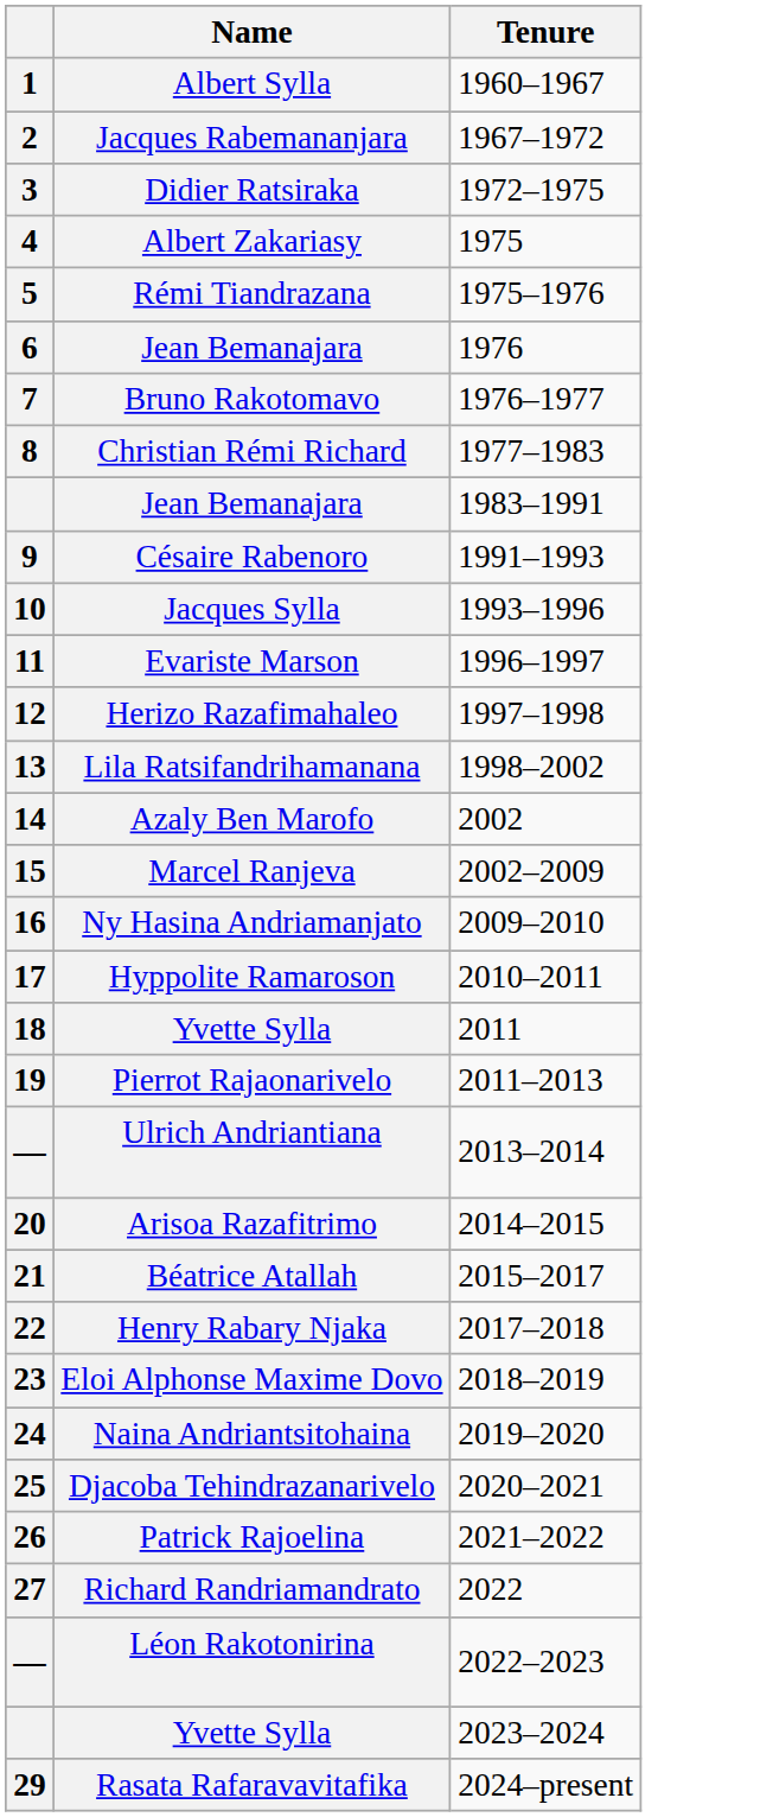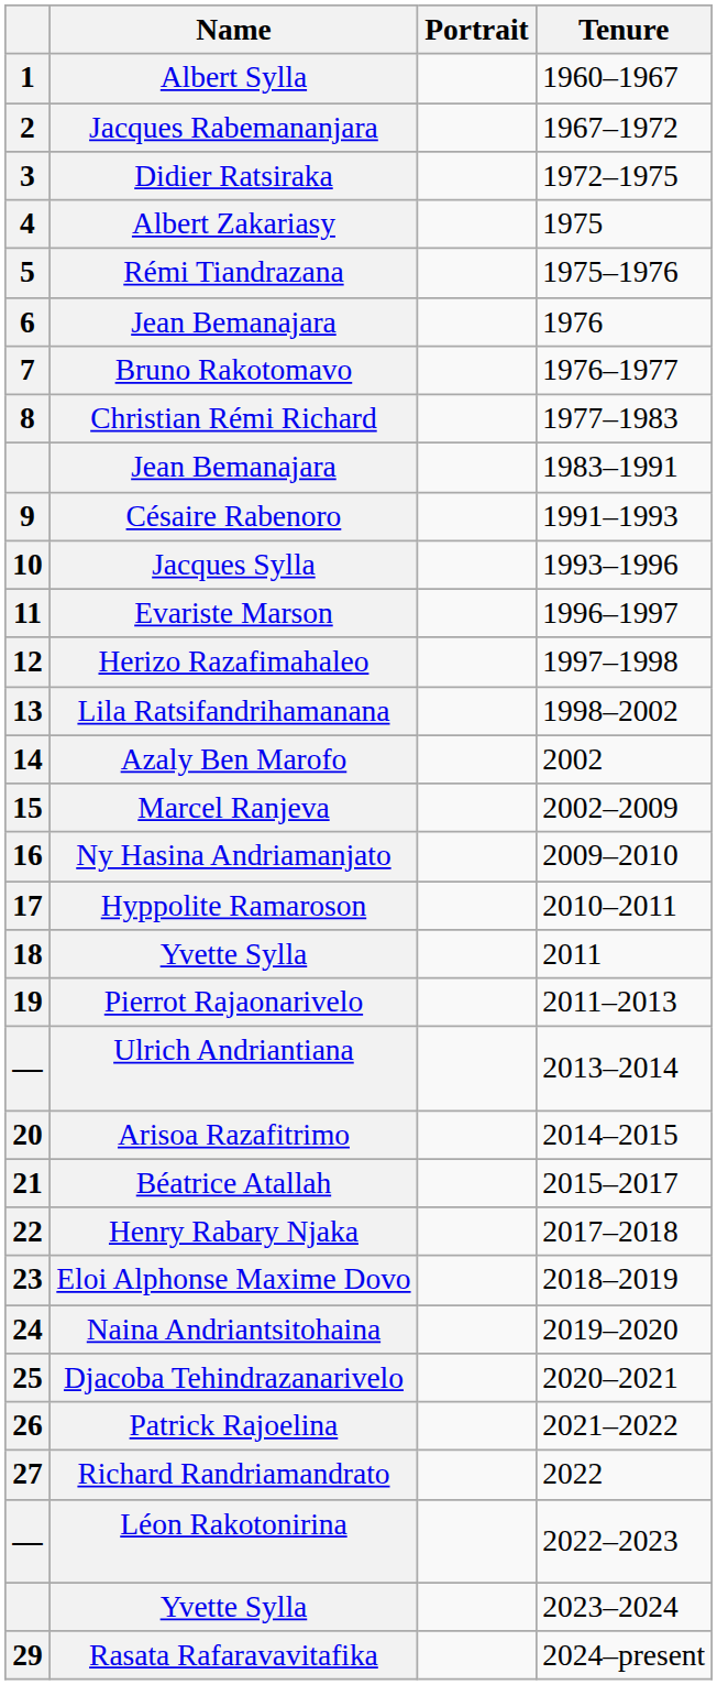+ column: Portrait
